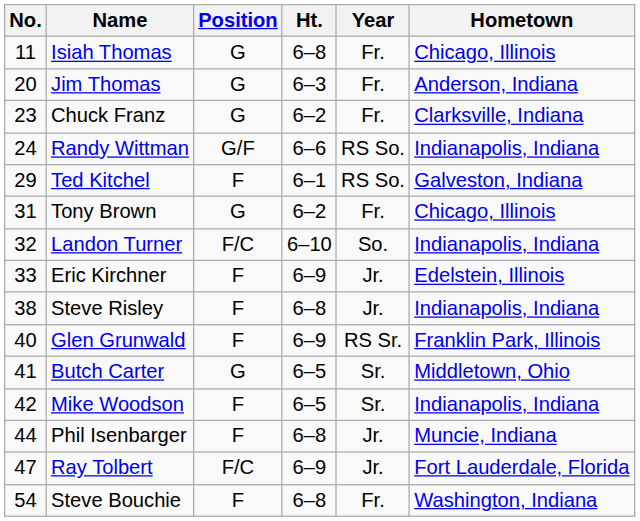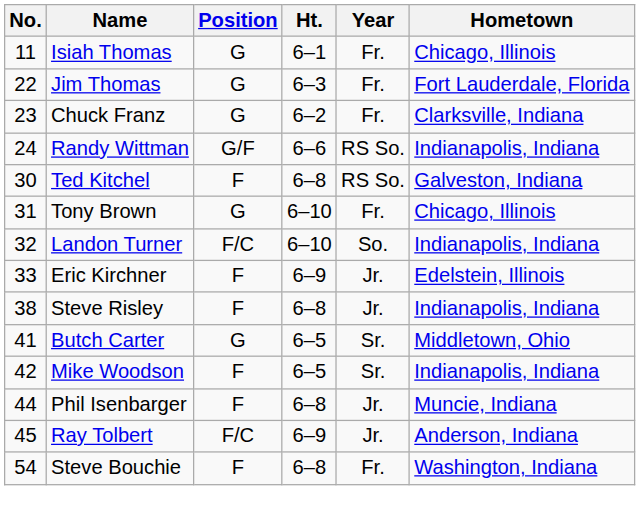Isiah Thomas | Ht.: 6–8 -> 6–1
Jim Thomas | No.: 20 -> 22
Jim Thomas | Hometown: Anderson, Indiana -> Fort Lauderdale, Florida
Ted Kitchel | No.: 29 -> 30
Ted Kitchel | Ht.: 6–1 -> 6–8
Tony Brown | Ht.: 6–2 -> 6–10
- row: 40 | Glen Grunwald | F | 6–9 | RS Sr. | Franklin Park, Illinois
Ray Tolbert | No.: 47 -> 45
Ray Tolbert | Hometown: Fort Lauderdale, Florida -> Anderson, Indiana
